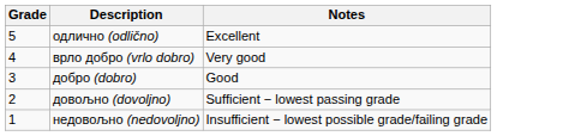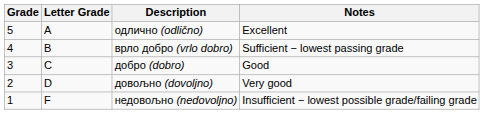+ column: Letter Grade | A | B | C | D | F
врло добро (vrlo dobro) | Notes: Very good -> Sufficient − lowest passing grade
довољно (dovoljno) | Notes: Sufficient − lowest passing grade -> Very good
